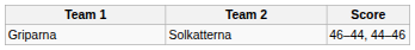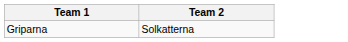- column: Score | 46–44, 44–46
